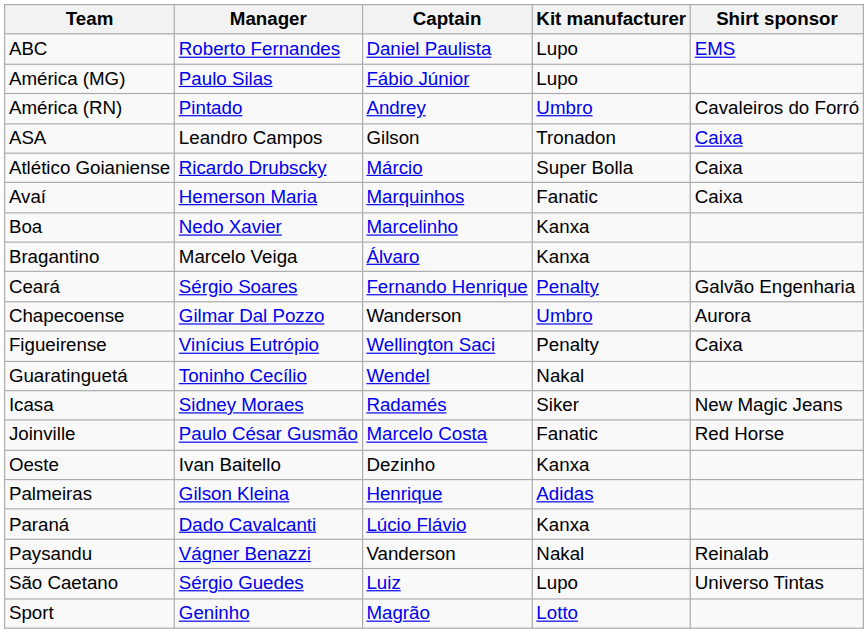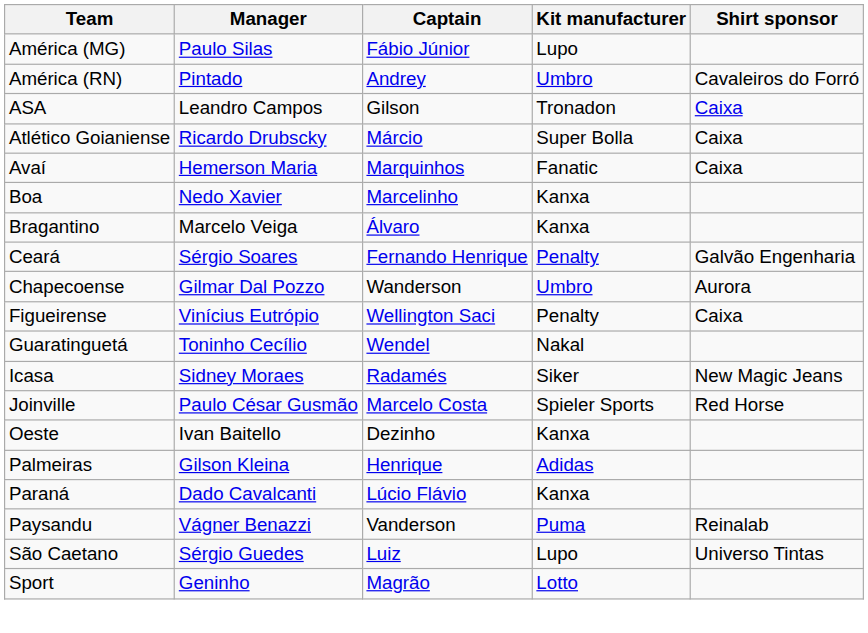- row: ABC | Roberto Fernandes | Daniel Paulista | Lupo | EMS
Joinville | Kit manufacturer: Fanatic -> Spieler Sports
Paysandu | Kit manufacturer: Nakal -> Puma
